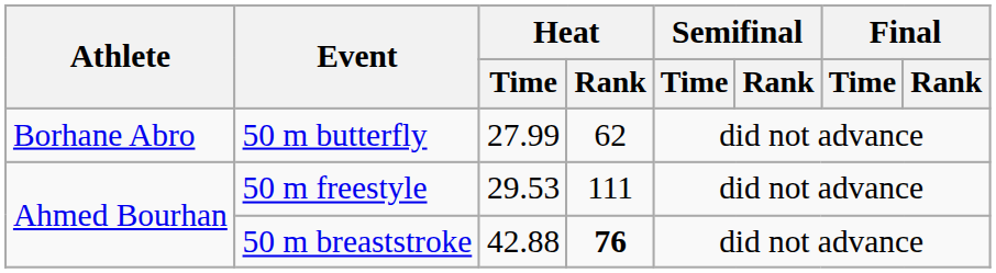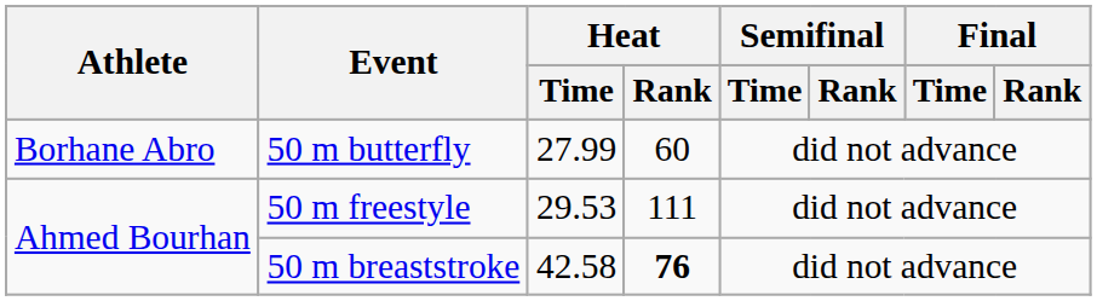50 m butterfly | Heat / Rank: 62 -> 60
50 m breaststroke | Heat / Time: 42.88 -> 42.58
